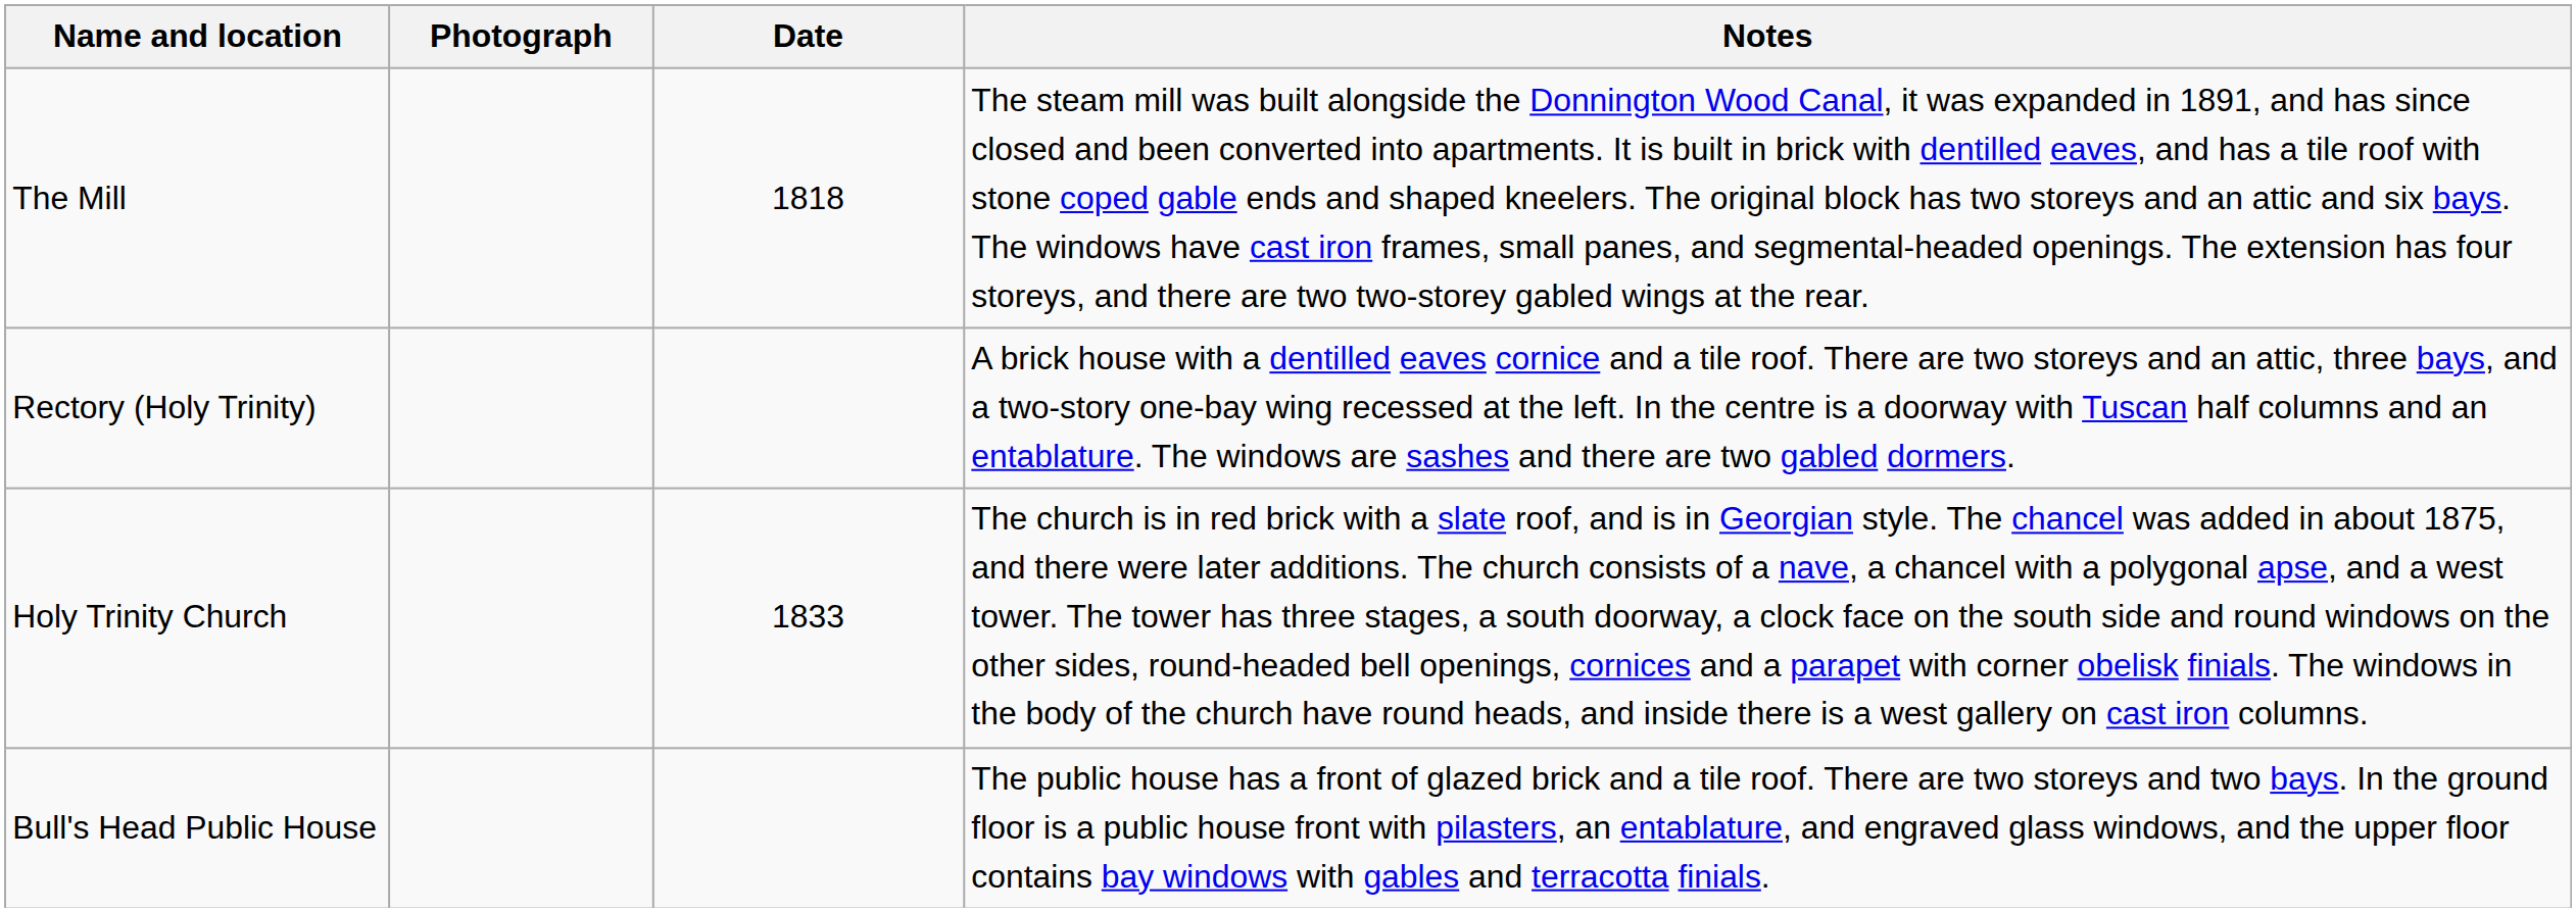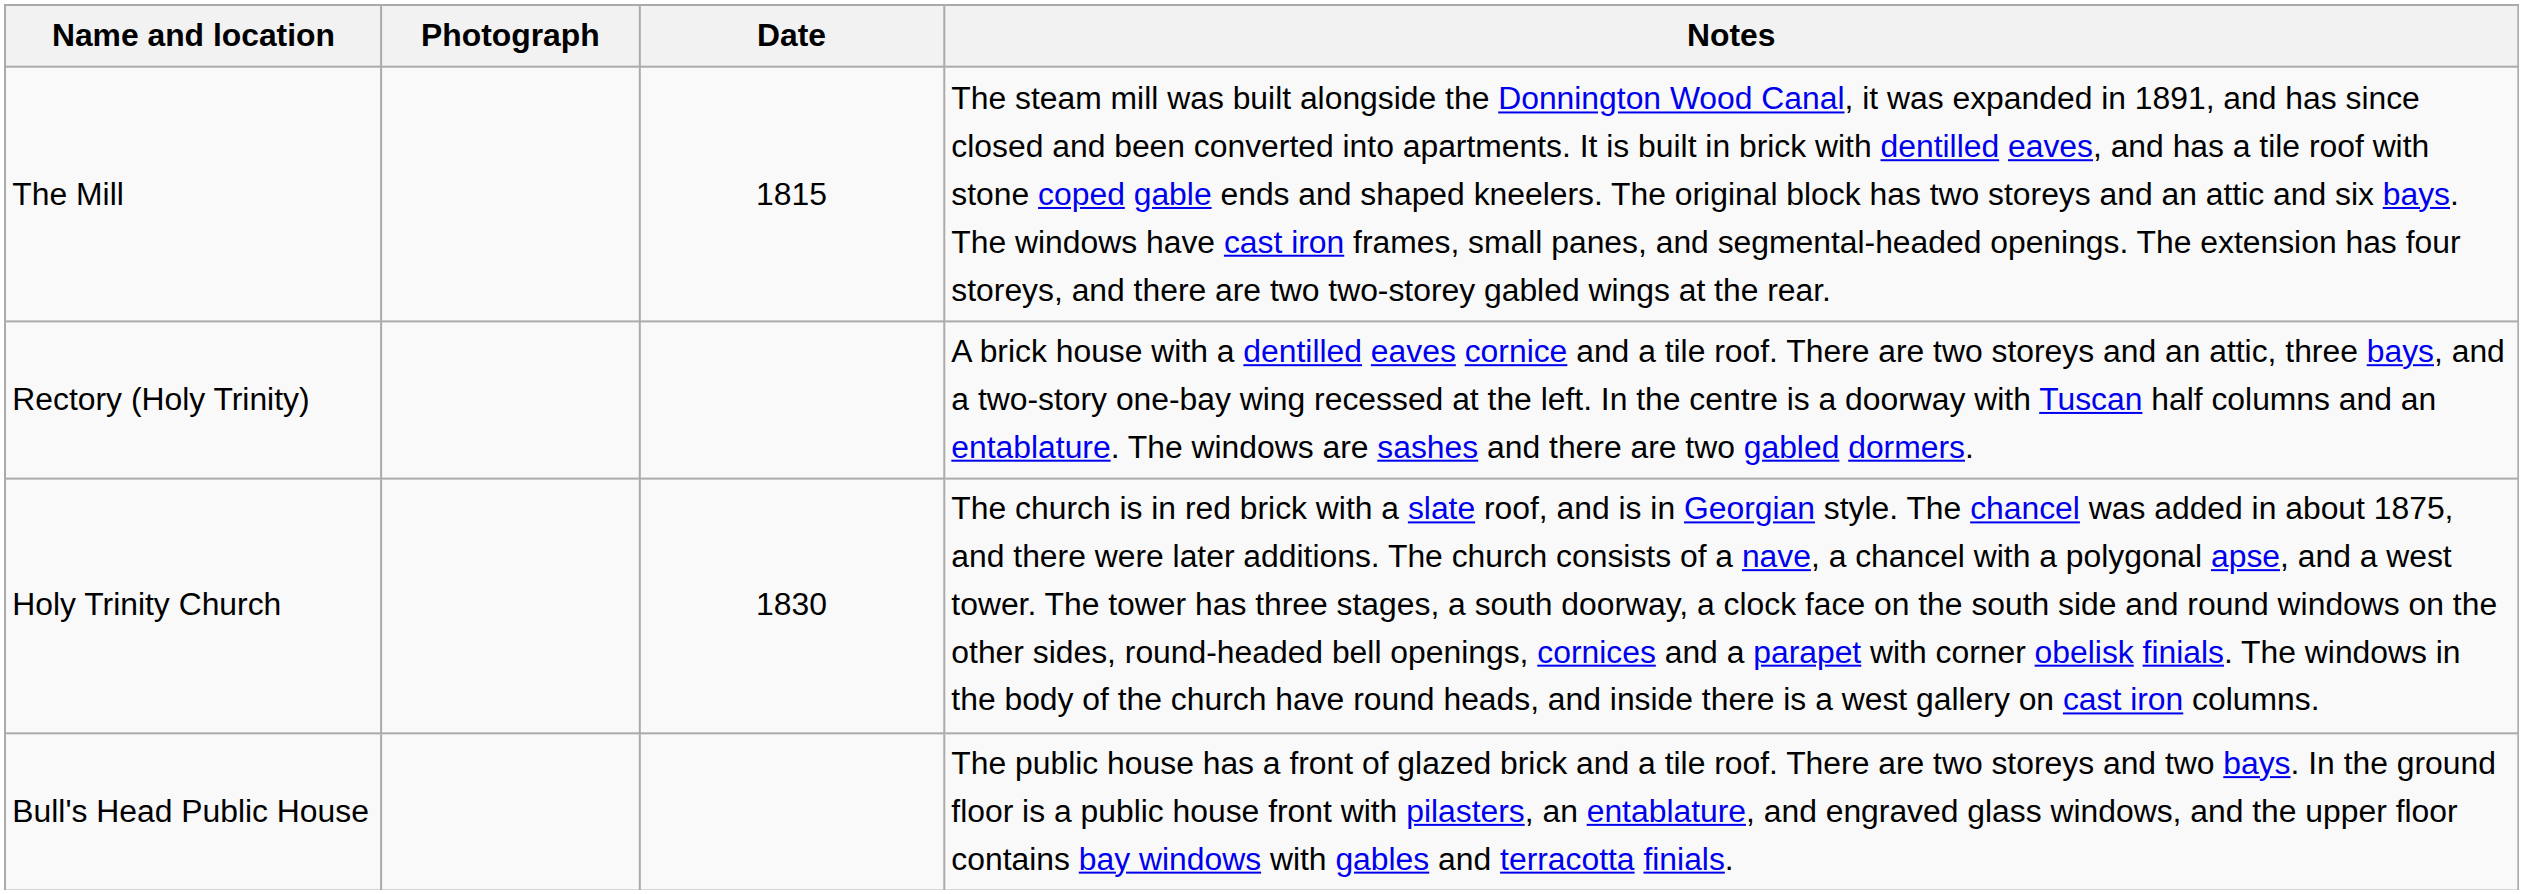The Mill | Date: 1818 -> 1815
Holy Trinity Church | Date: 1833 -> 1830
